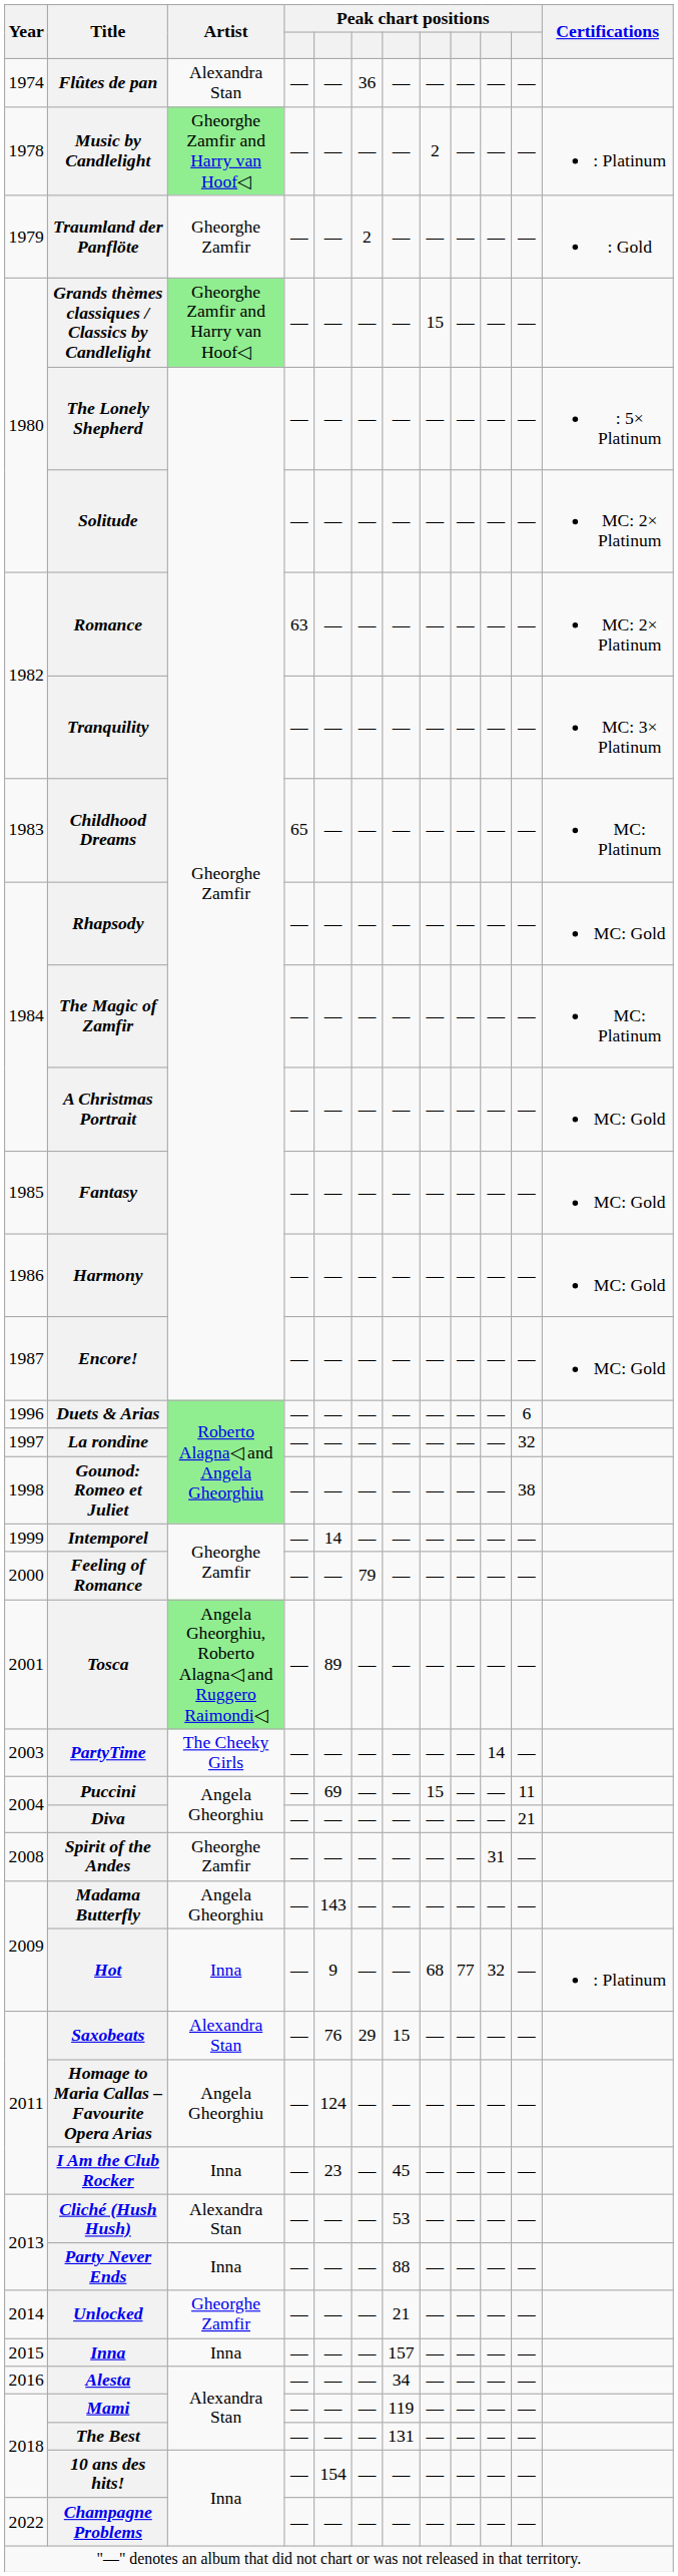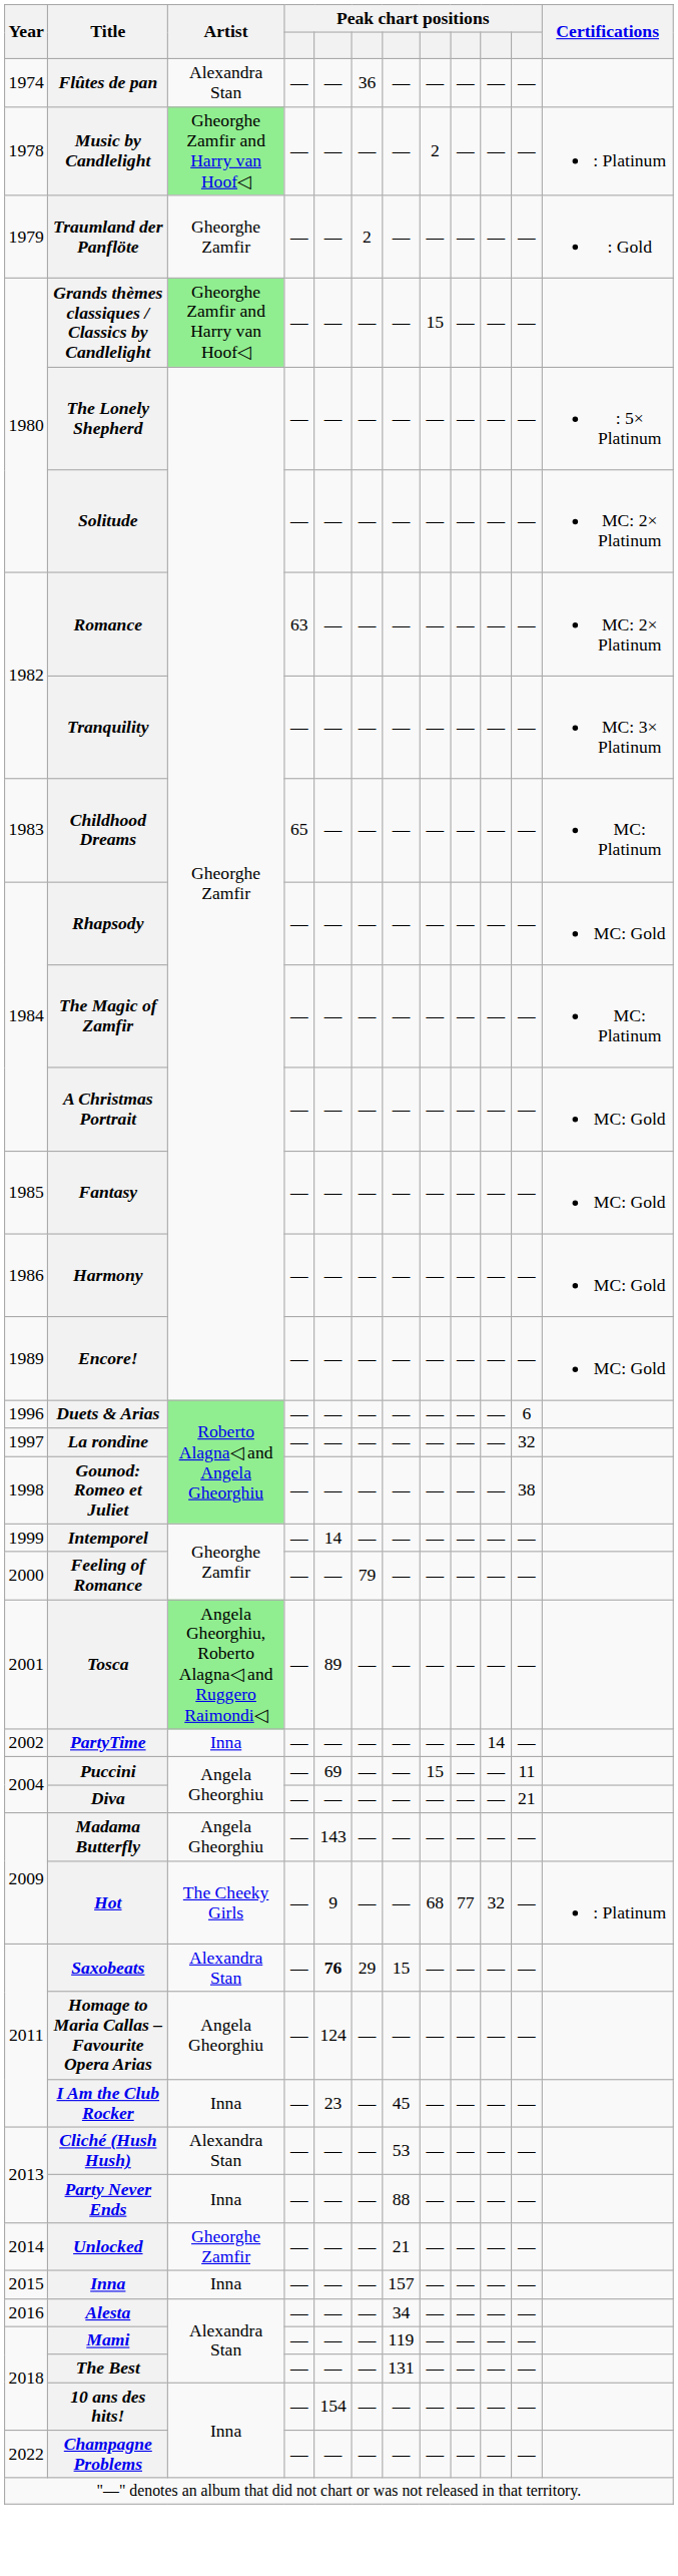Encore! | Year: 1987 -> 1989
PartyTime | Year: 2003 -> 2002
PartyTime | Artist: The Cheeky Girls -> Inna
- row: 2008 | Spirit of the Andes | Gheorghe Zamfir | — | — | — | — | — | — | 31 | —
Hot | Artist: Inna -> The Cheeky Girls
Saxobeats | column 5: normal -> bold
